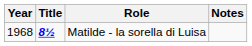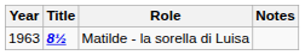Matilde - la sorella di Luisa | Year: 1968 -> 1963
